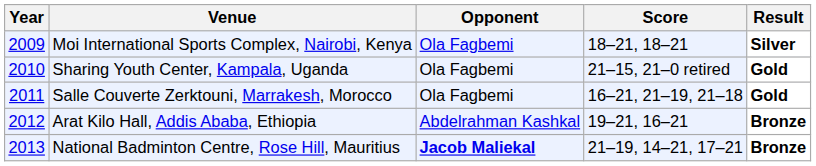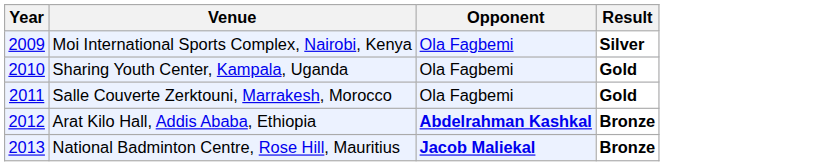- column: Score | 18–21, 18–21 | 21–15, 21–0 retired | 16–21, 21–19, 21–18 | 19–21, 16–21 | 21–19, 14–21, 17–21
Arat Kilo Hall, Addis Ababa, Ethiopia | Opponent: normal -> bold
